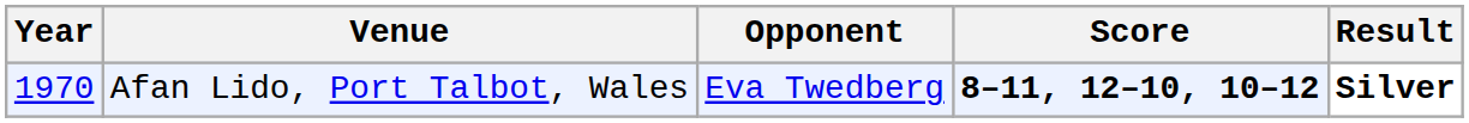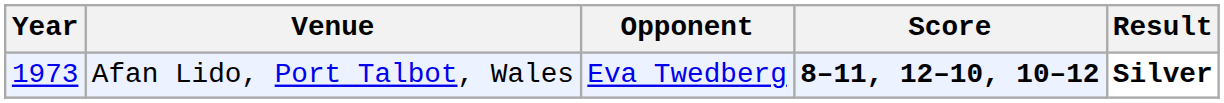Afan Lido, Port Talbot, Wales | Year: 1970 -> 1973
